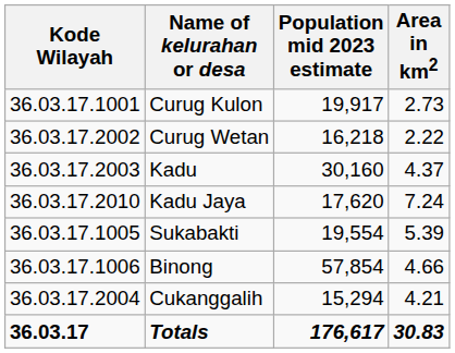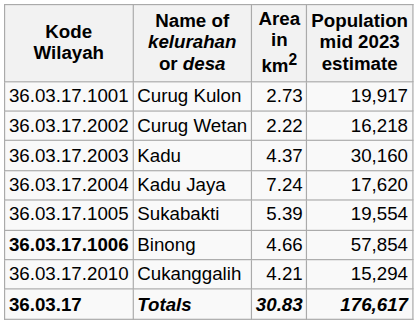columns swapped: Area in km2 <-> Population mid 2023 estimate
Kadu Jaya | Kode Wilayah: 36.03.17.2010 -> 36.03.17.2004
Binong | Kode Wilayah: normal -> bold
Cukanggalih | Kode Wilayah: 36.03.17.2004 -> 36.03.17.2010
